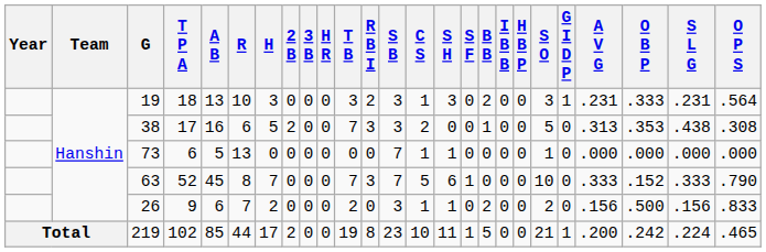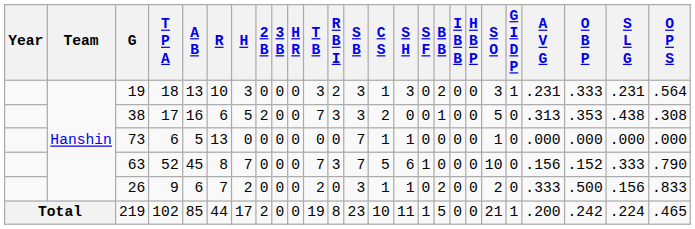63 | A V G: .333 -> .156
26 | A V G: .156 -> .333
